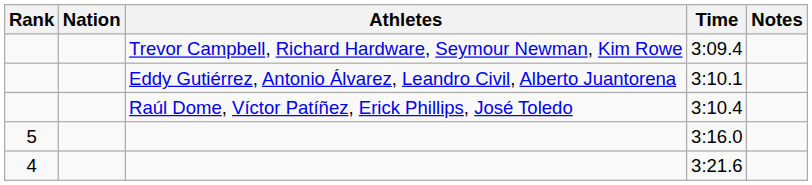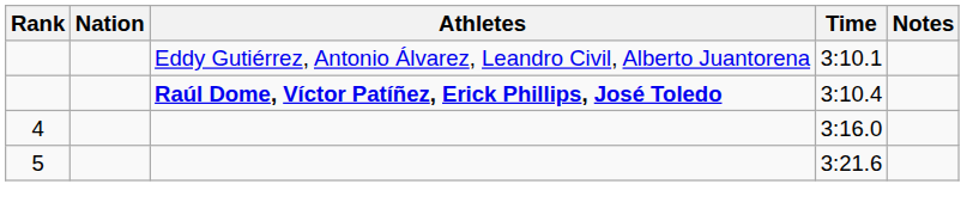- row: Trevor Campbell, Richard Hardware, Seymour Newman, Kim Rowe | 3:09.4
3:10.4 | Athletes: normal -> bold
3:16.0 | Rank: 5 -> 4
3:21.6 | Rank: 4 -> 5
